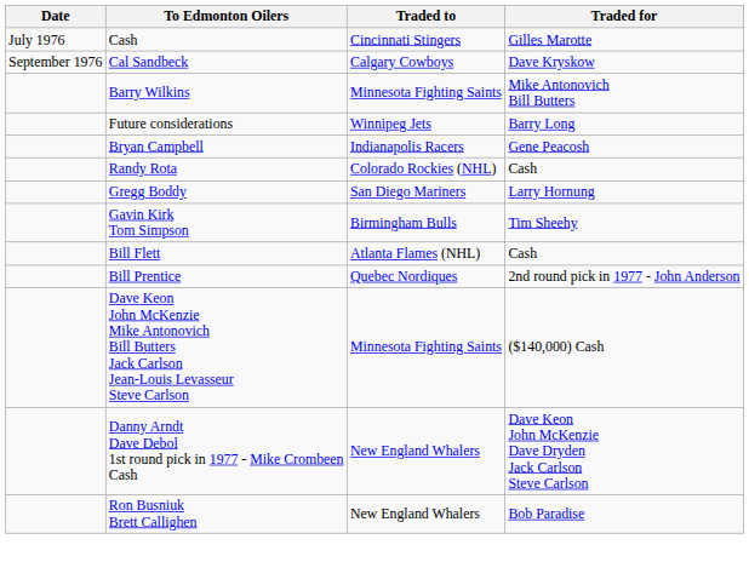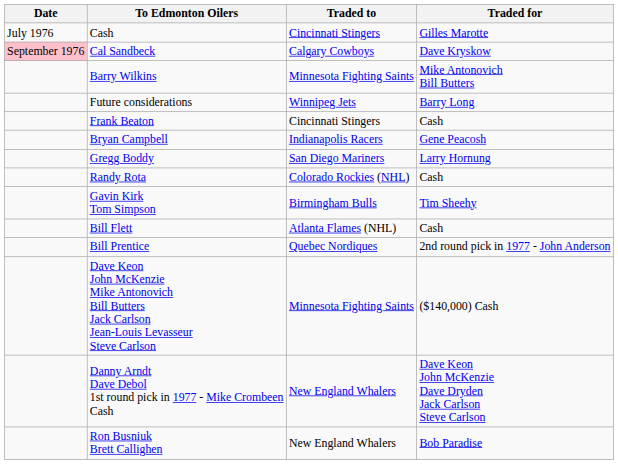Cal Sandbeck | Date: no background -> pink background
+ row: Frank Beaton | Cincinnati Stingers | Cash
rows swapped: Randy Rota <-> Gregg Boddy
